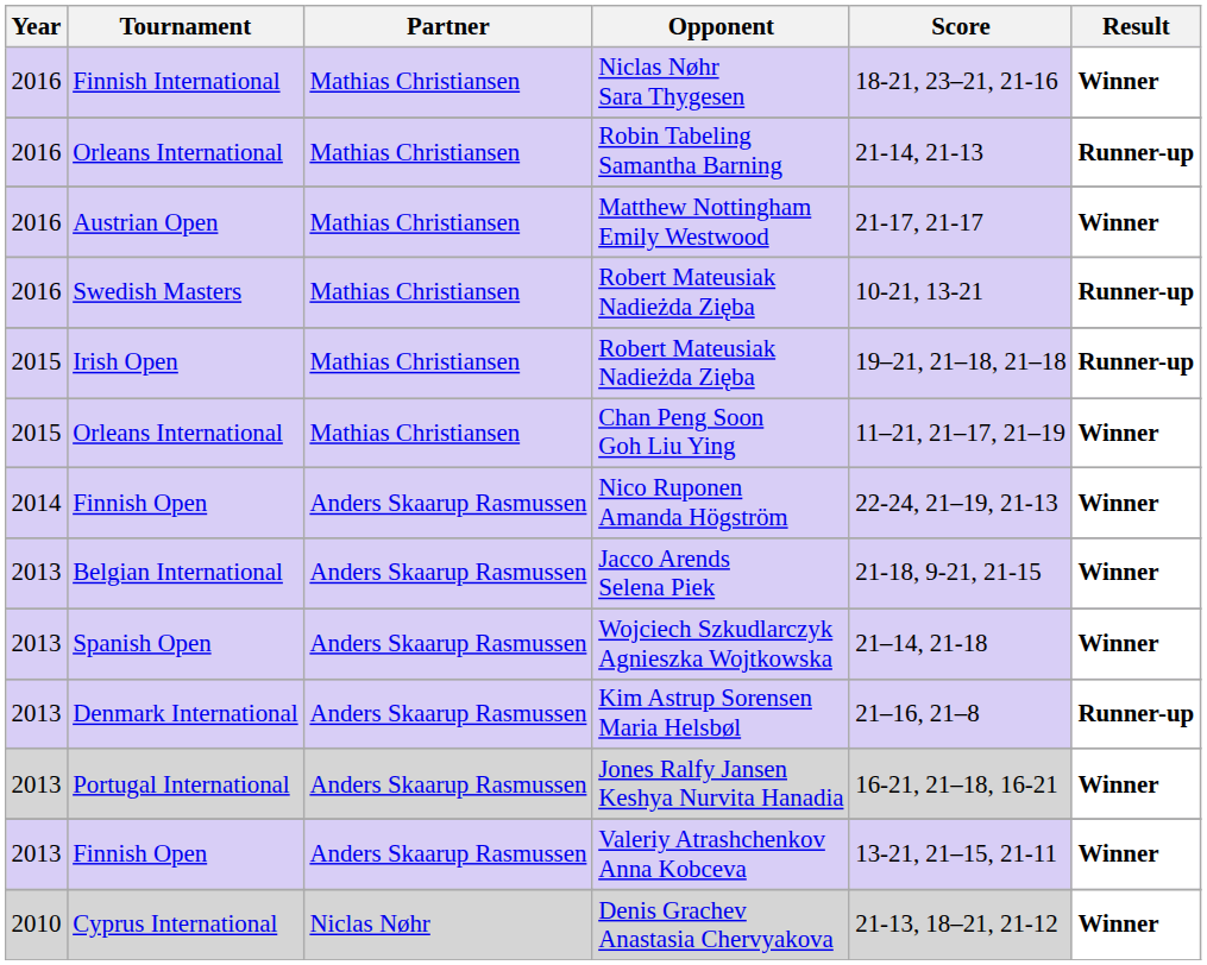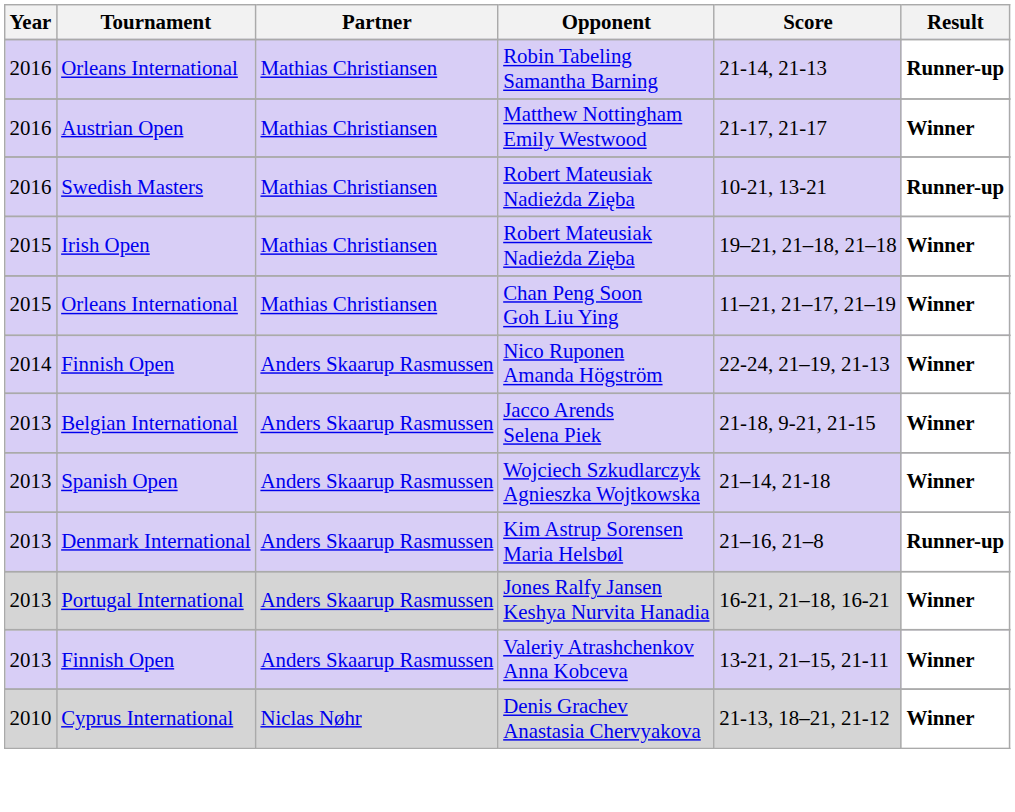- row: 2016 | Finnish International | Mathias Christiansen | Niclas Nøhr Sara Thygesen | 18-21, 23–21, 21-16 | Winner
Irish Open / Robert Mateusiak Nadieżda Zięba | Result: Runner-up -> Winner
